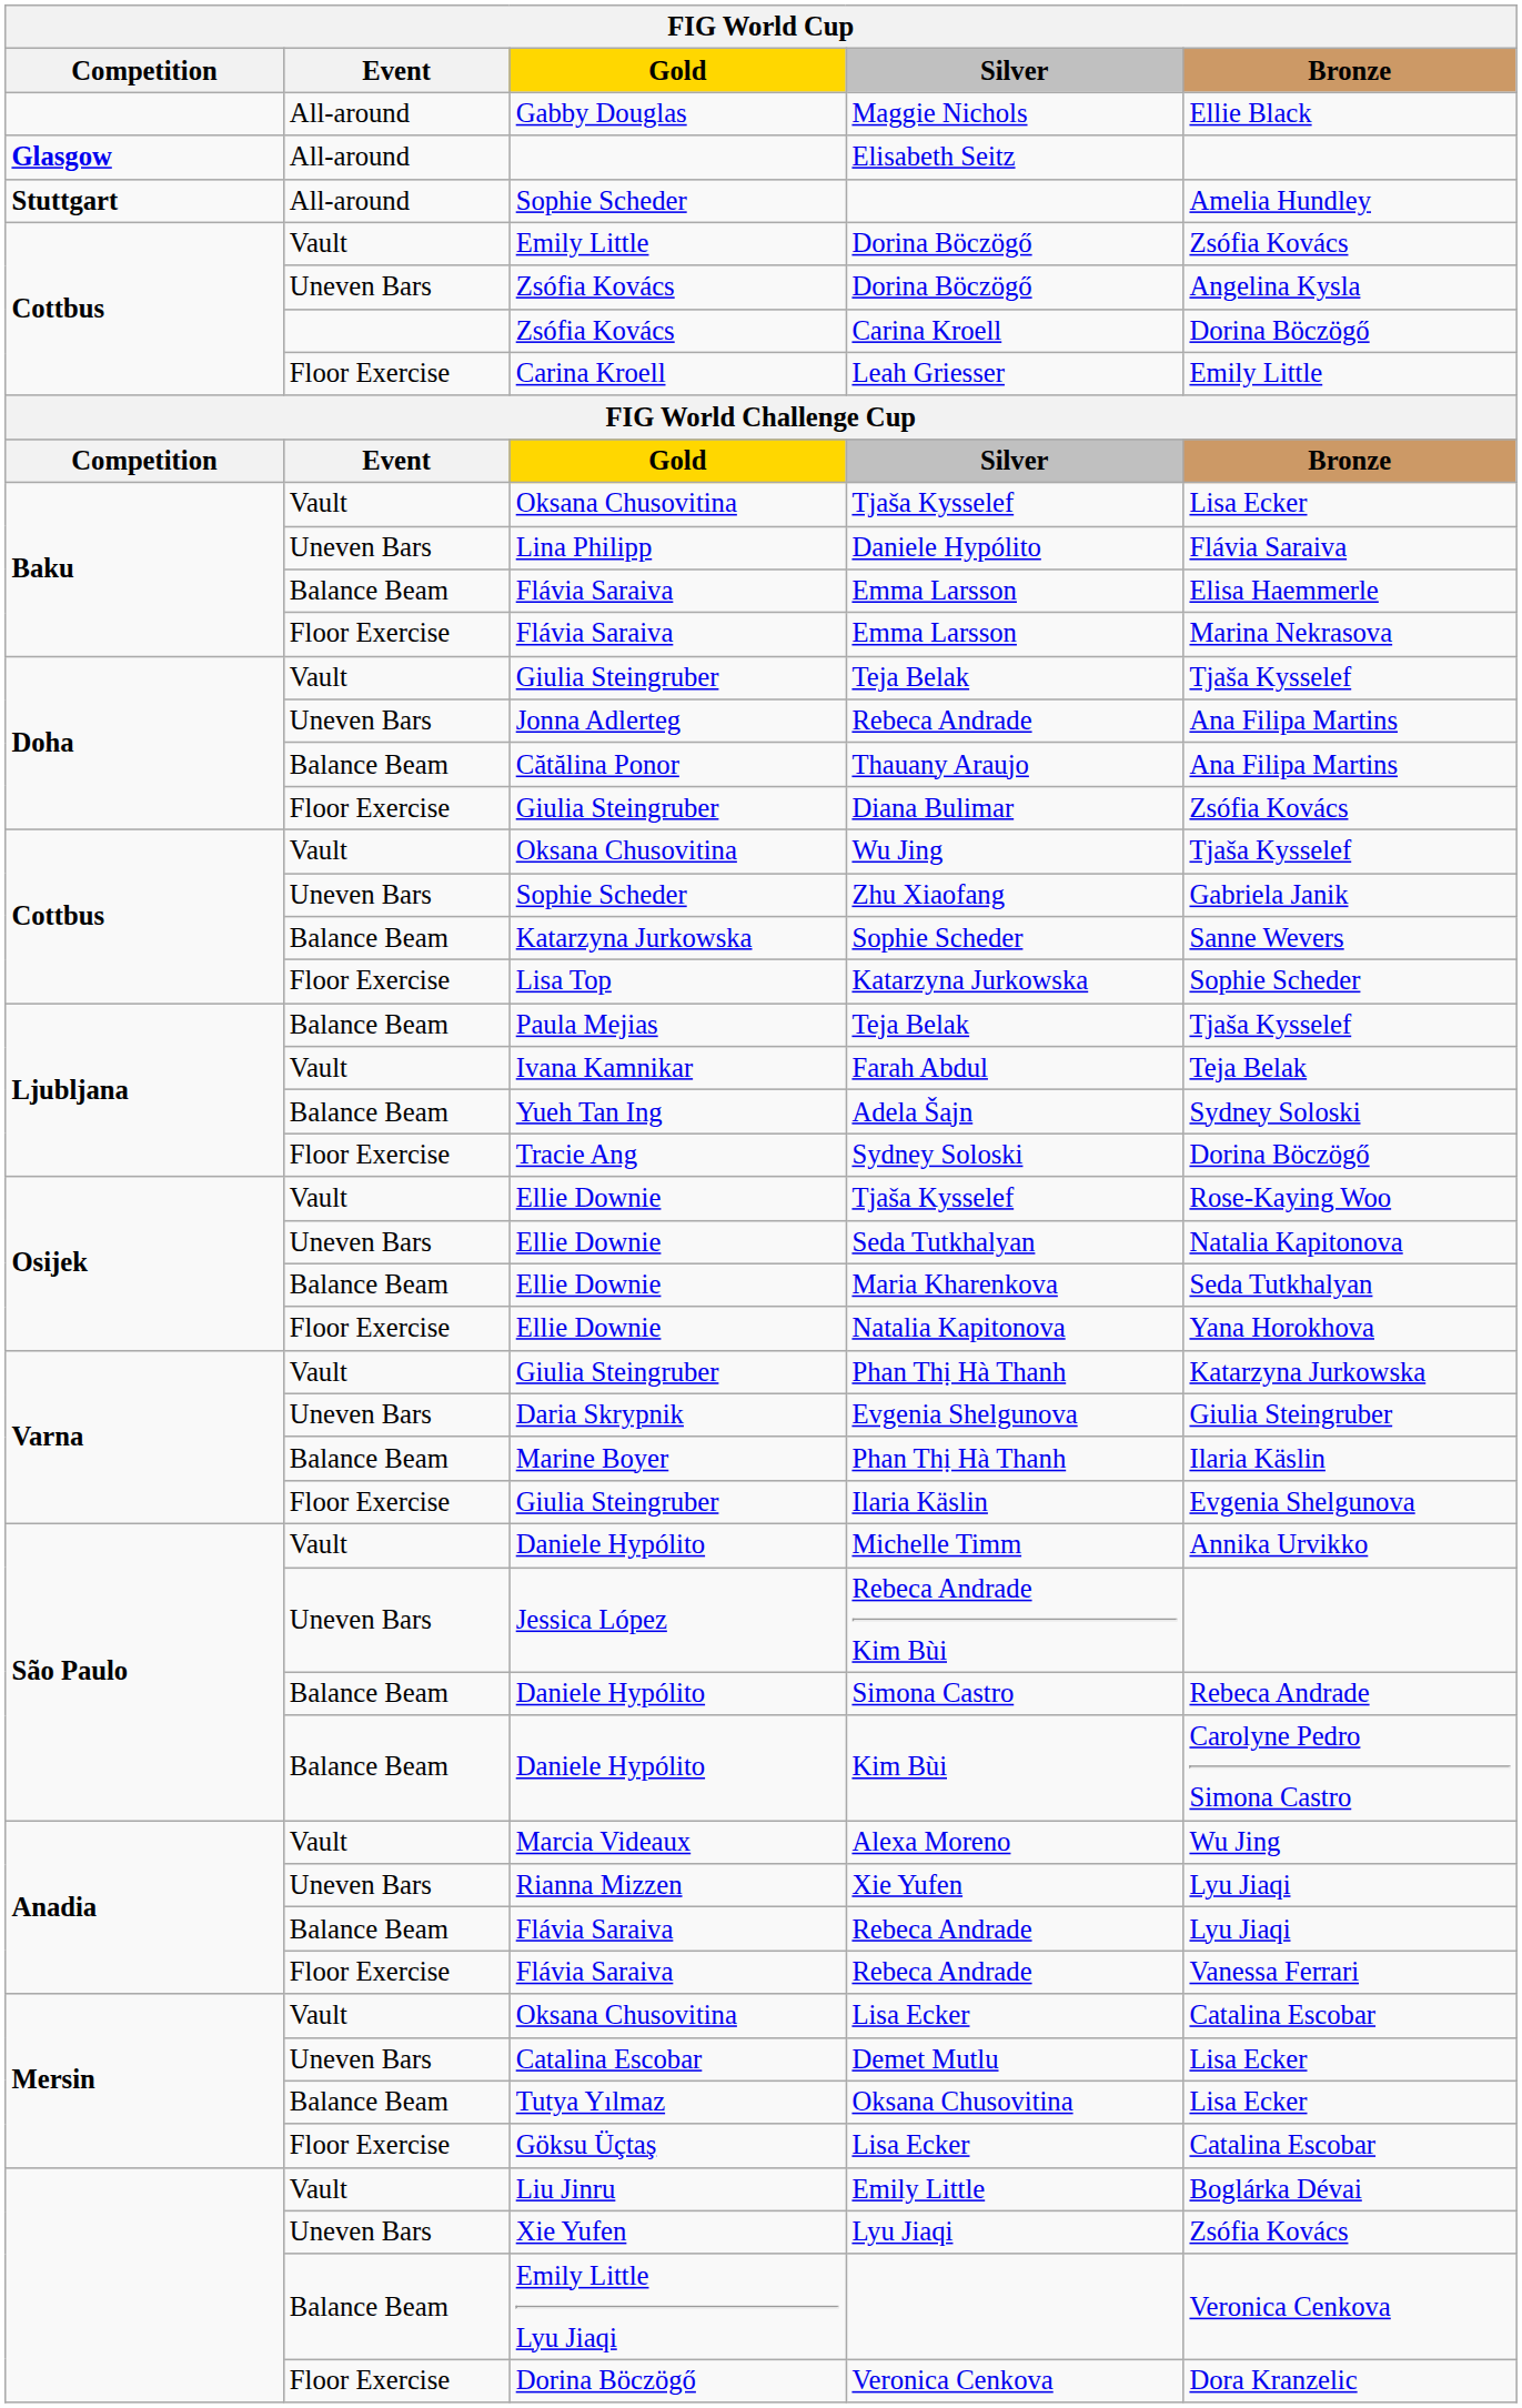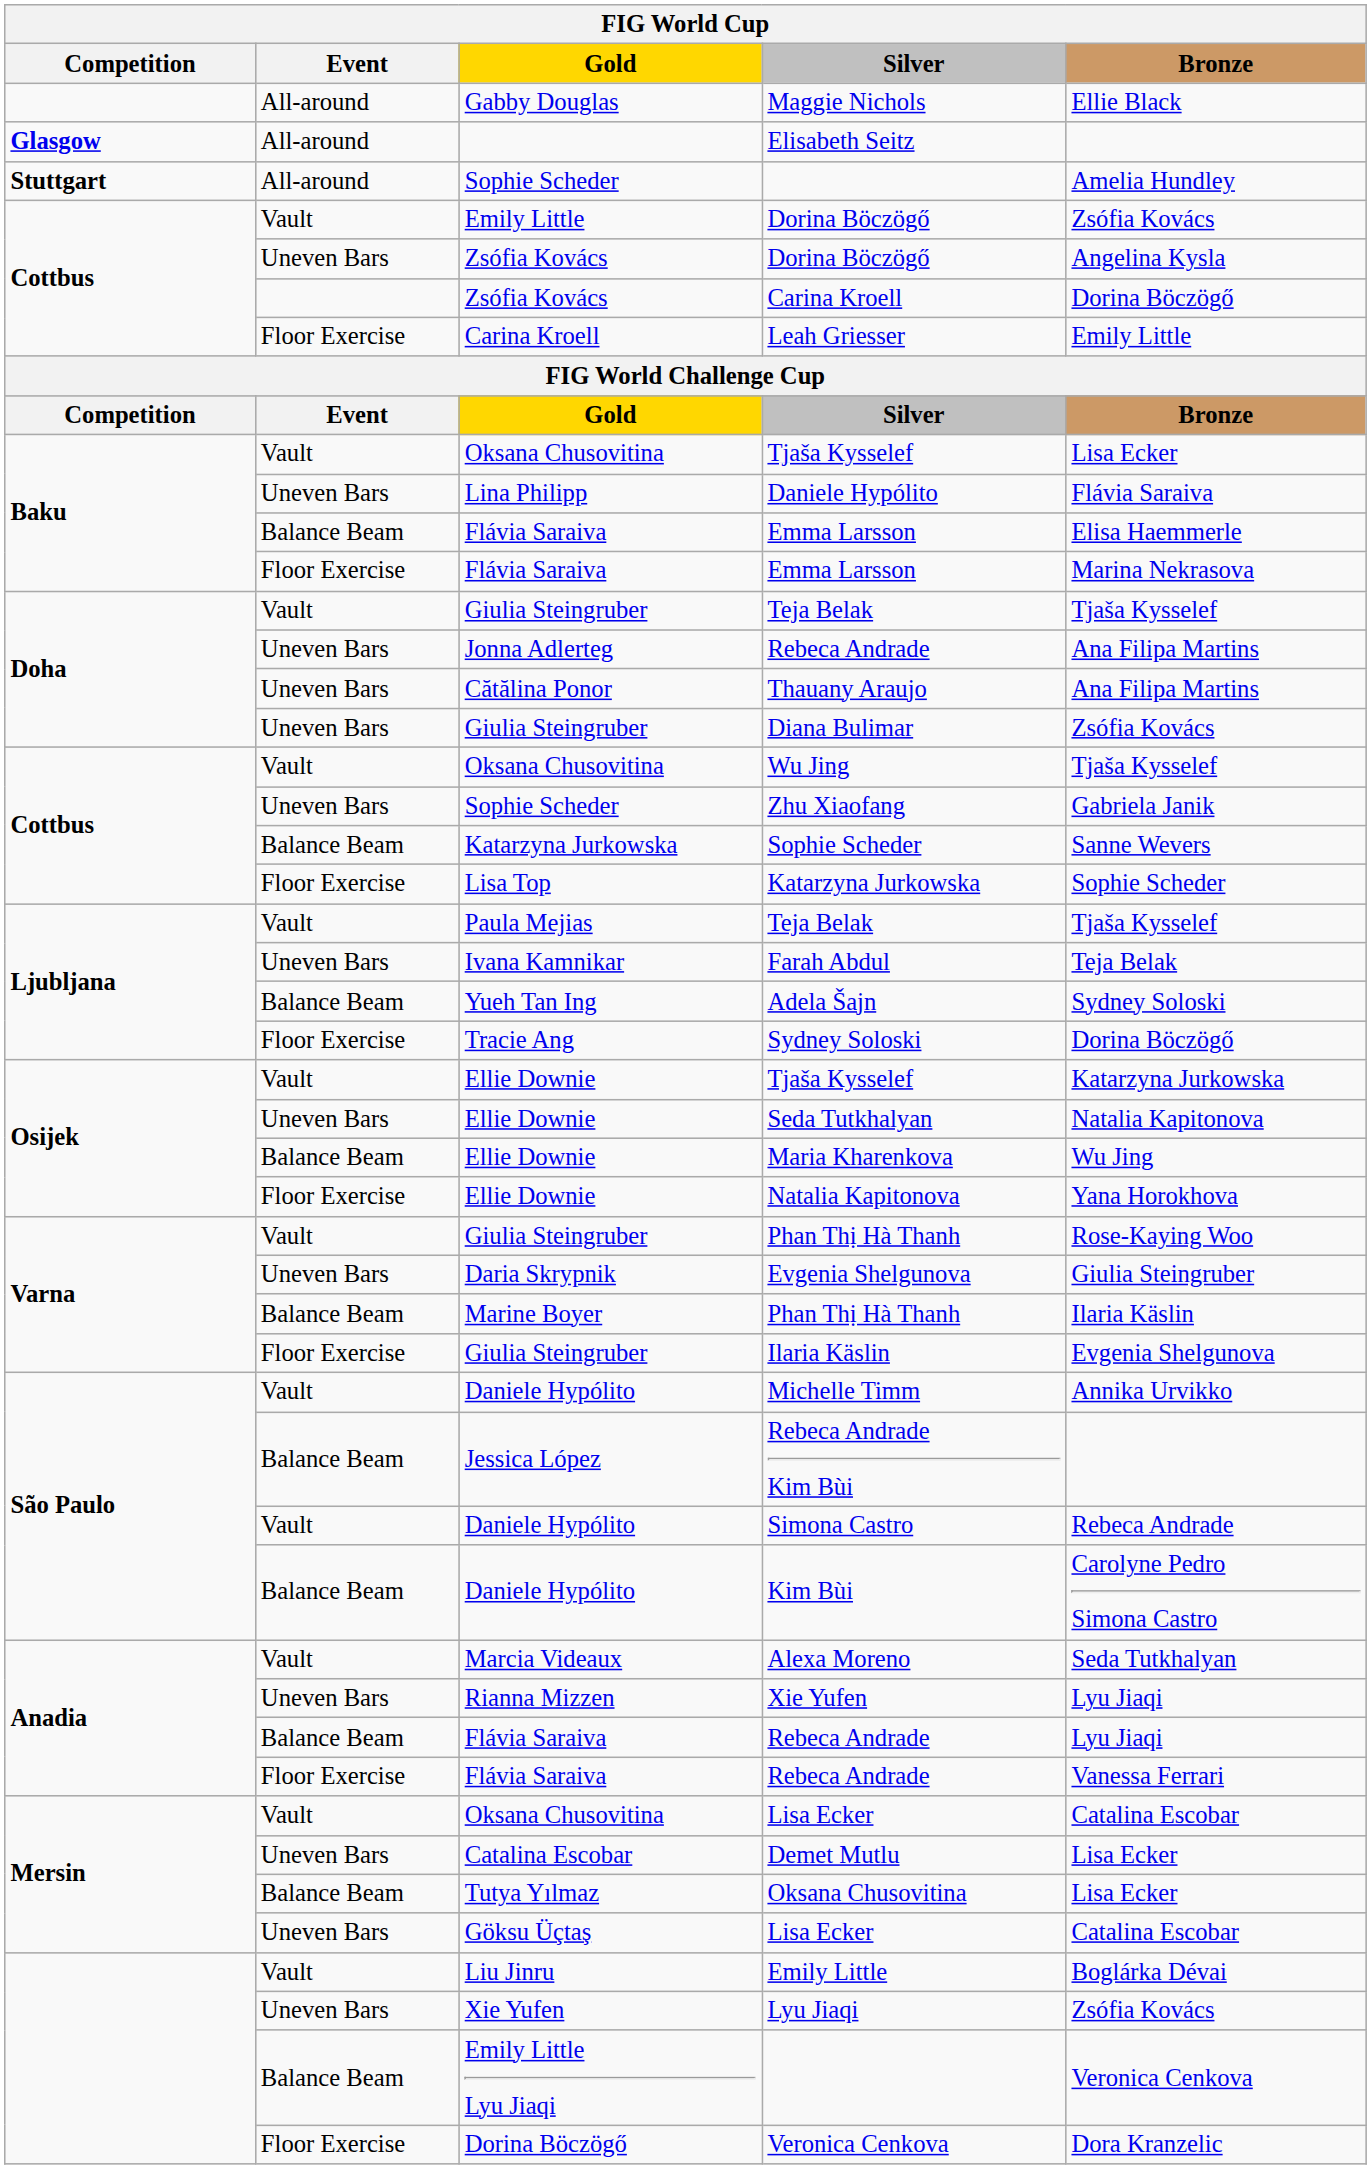Thauany Araujo | Event: Balance Beam -> Uneven Bars
Diana Bulimar | Event: Floor Exercise -> Uneven Bars
Paula Mejias / Teja Belak | Event: Balance Beam -> Vault
Farah Abdul | Event: Vault -> Uneven Bars
Ellie Downie / Tjaša Kysselef | Bronze: Rose-Kaying Woo -> Katarzyna Jurkowska
Maria Kharenkova | Bronze: Seda Tutkhalyan -> Wu Jing
Giulia Steingruber / Phan Thị Hà Thanh | Bronze: Katarzyna Jurkowska -> Rose-Kaying Woo
Rebeca Andrade Kim Bùi | Event: Uneven Bars -> Balance Beam
Simona Castro | Event: Balance Beam -> Vault
Alexa Moreno | Bronze: Wu Jing -> Seda Tutkhalyan
Göksu Üçtaş / Lisa Ecker | Event: Floor Exercise -> Uneven Bars
